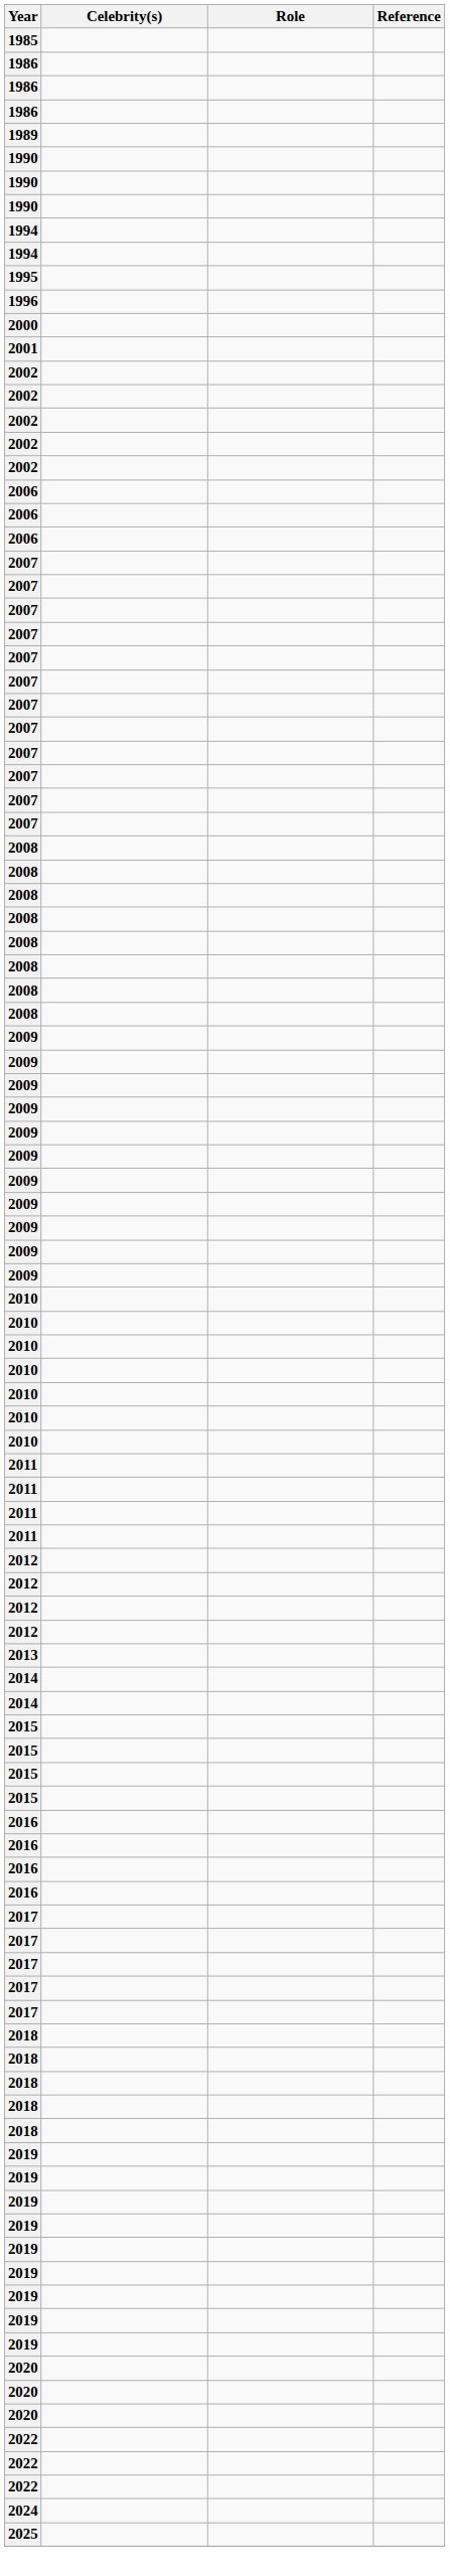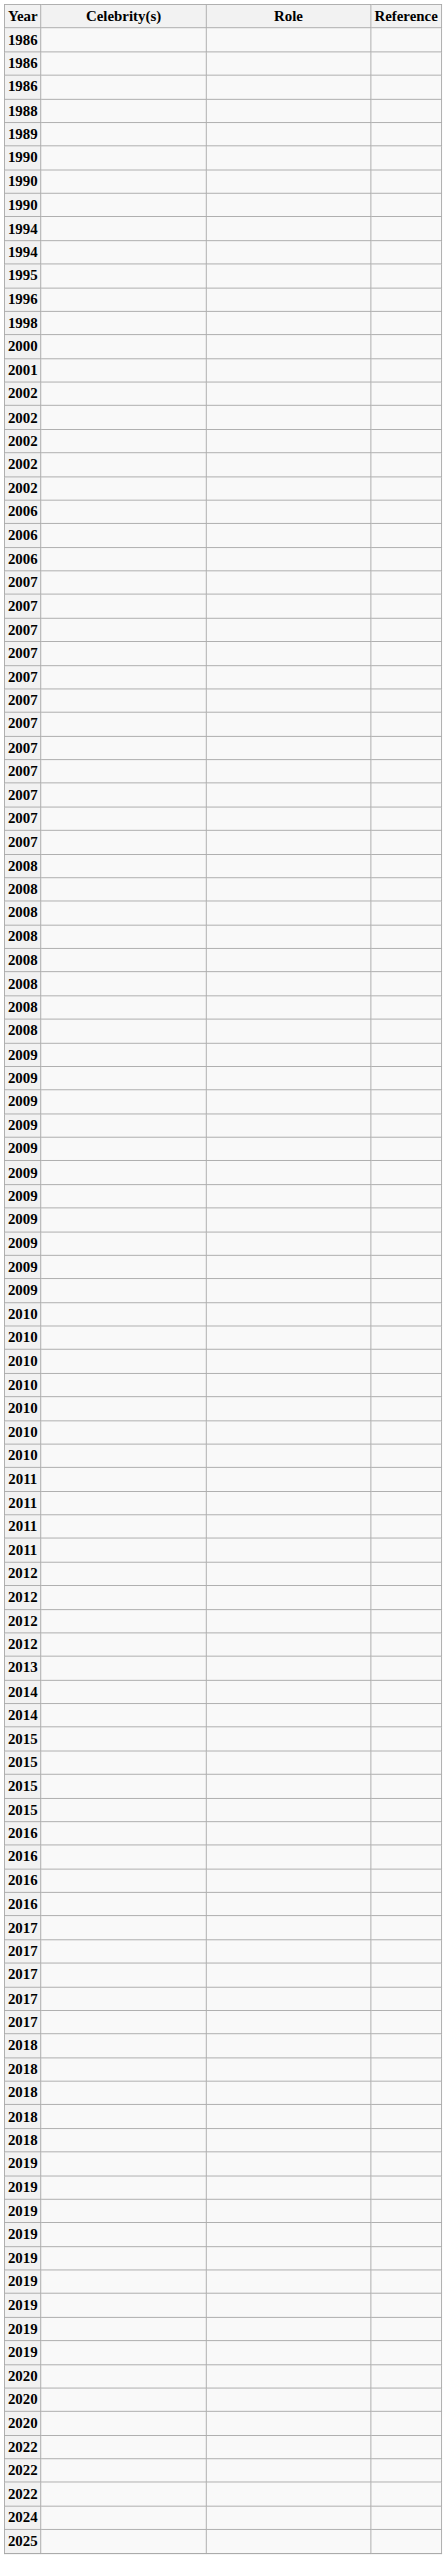- row: 1985
+ row: 1988
+ row: 1998
